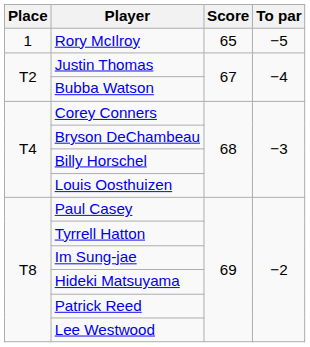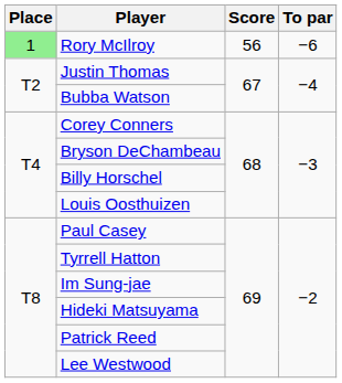Rory McIlroy | Place: no background -> lightgreen background
Rory McIlroy | Score: 65 -> 56
Rory McIlroy | To par: −5 -> −6
